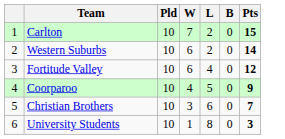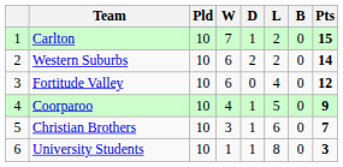+ column: D | 1 | 2 | 0 | 1 | 1 | 1
